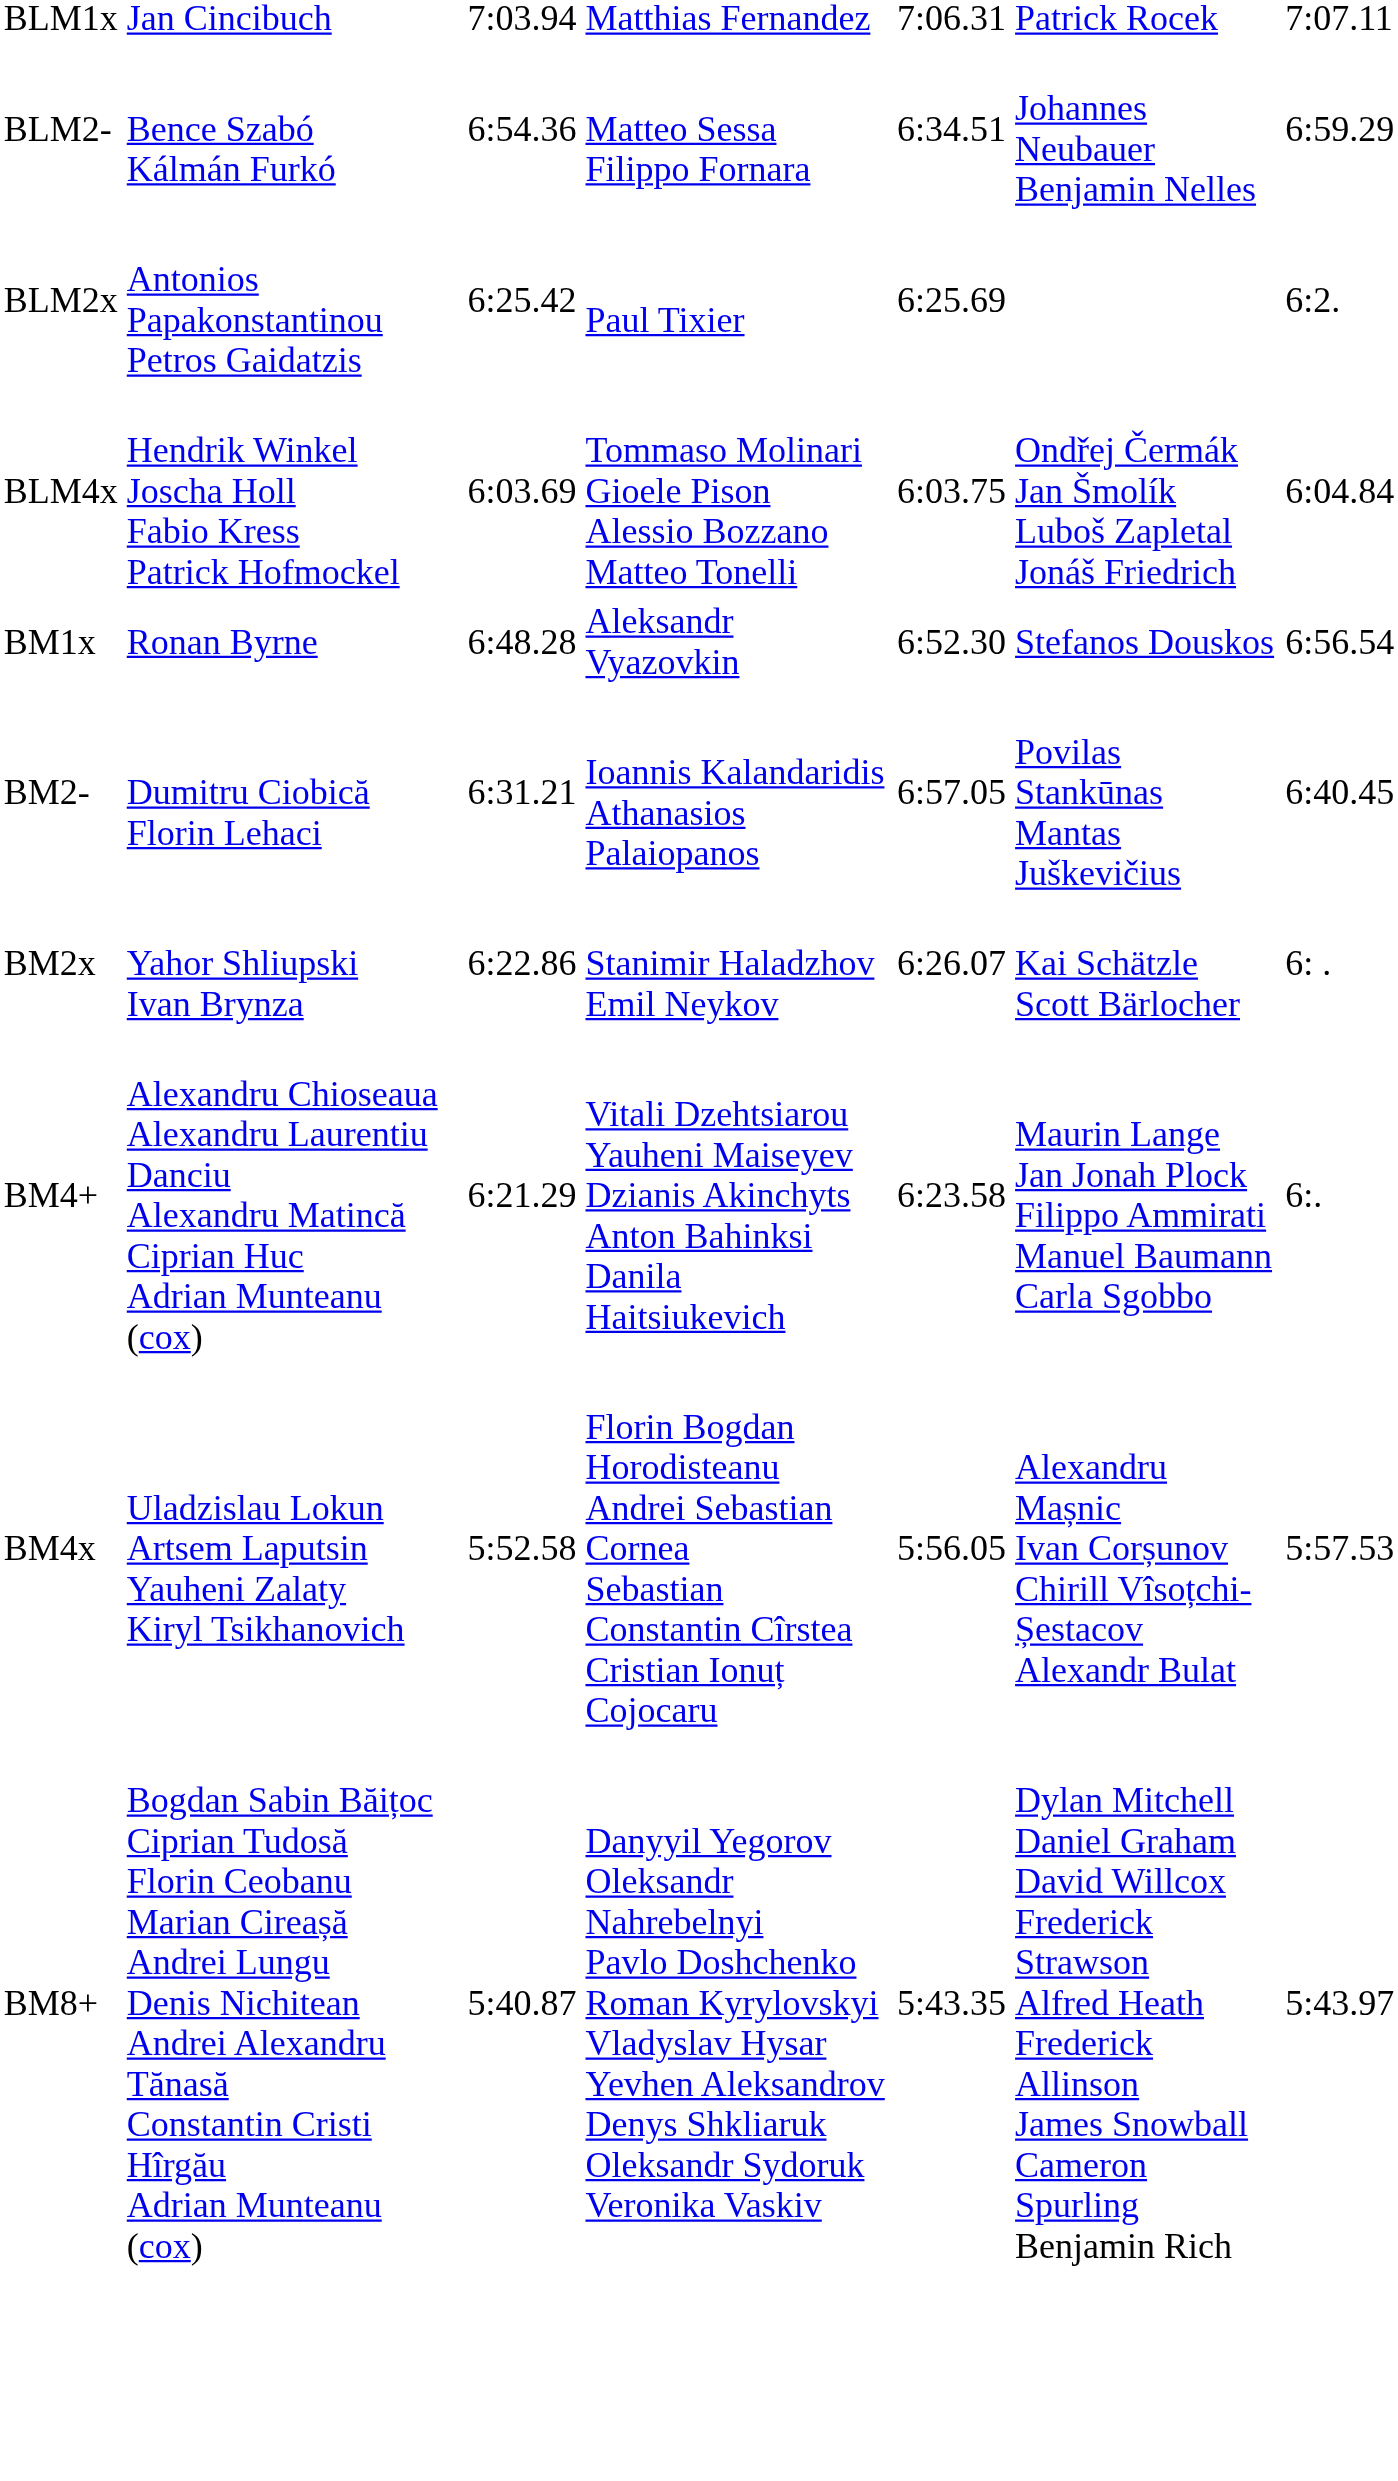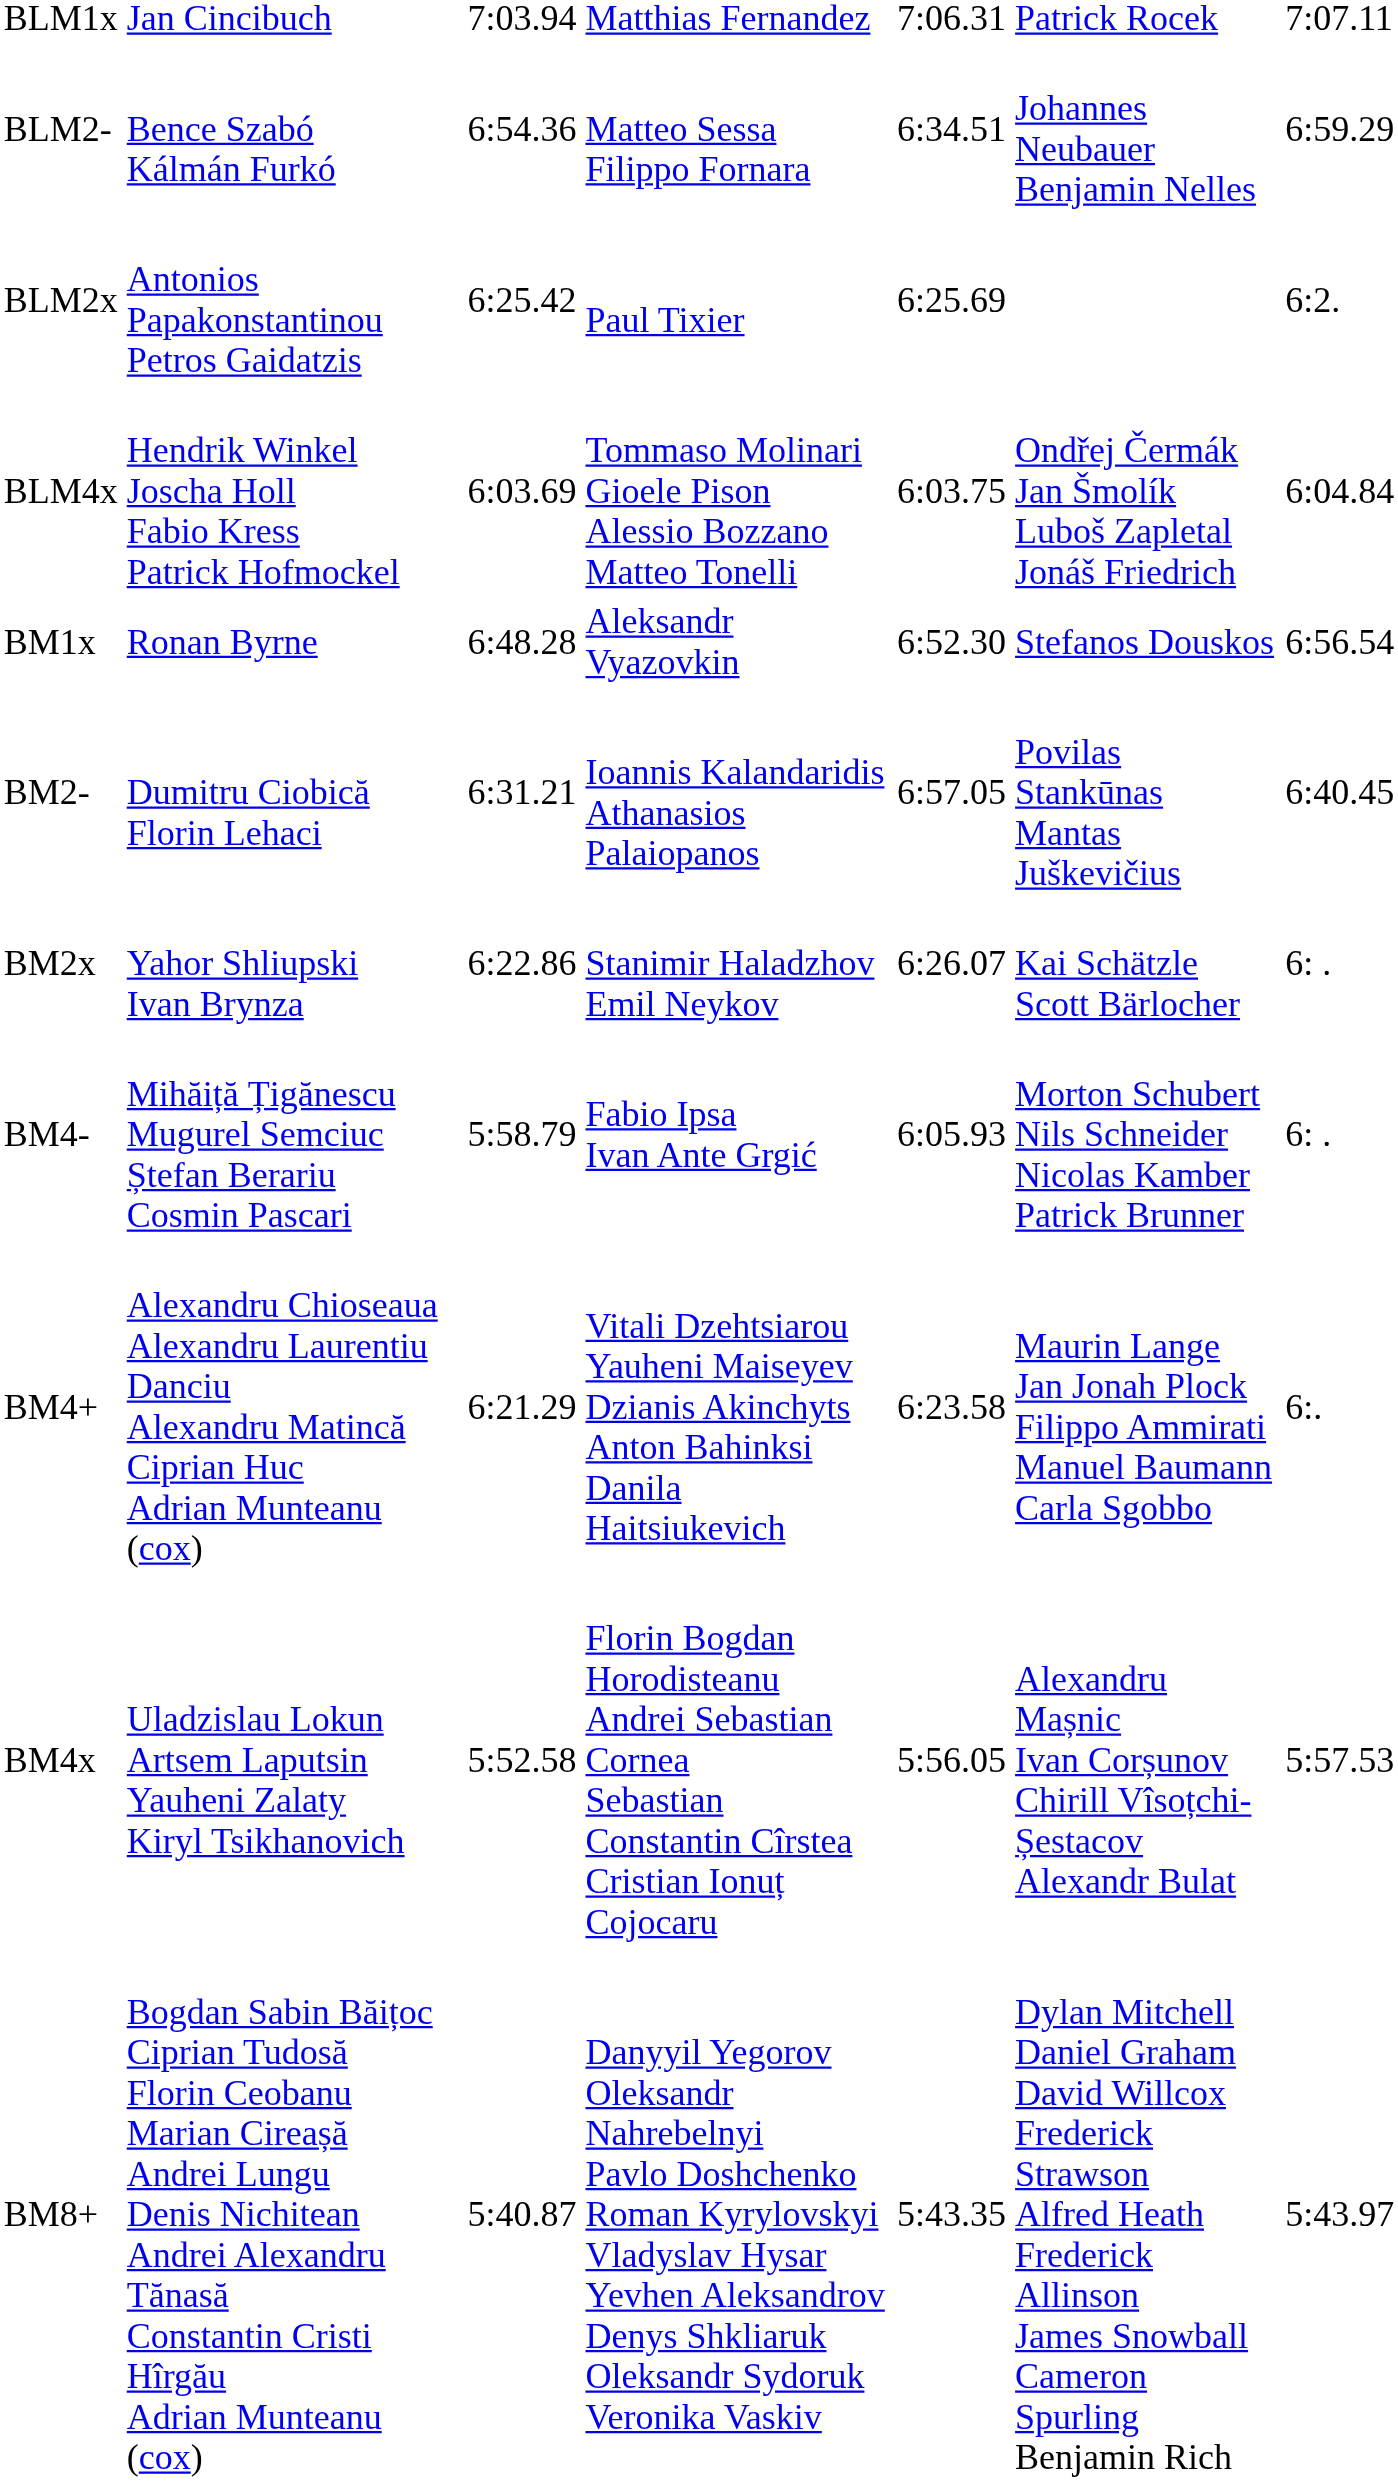+ row: BM4- | Mihăiță Țigănescu Mugurel Semciuc Ștefan Berariu Cosmin Pascari | 5:58.79 | Fabio Ipsa Ivan Ante Grgić | 6:05.93 | Morton Schubert Nils Schneider Nicolas Kamber Patrick Brunner | 6: .
